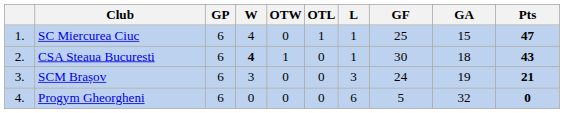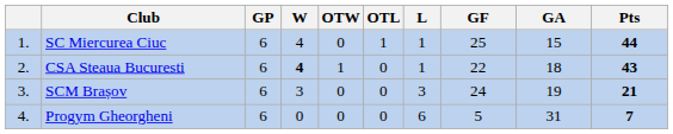SC Miercurea Ciuc | Pts: 47 -> 44
CSA Steaua Bucuresti | GF: 30 -> 22
Progym Gheorgheni | GA: 32 -> 31
Progym Gheorgheni | Pts: 0 -> 7
